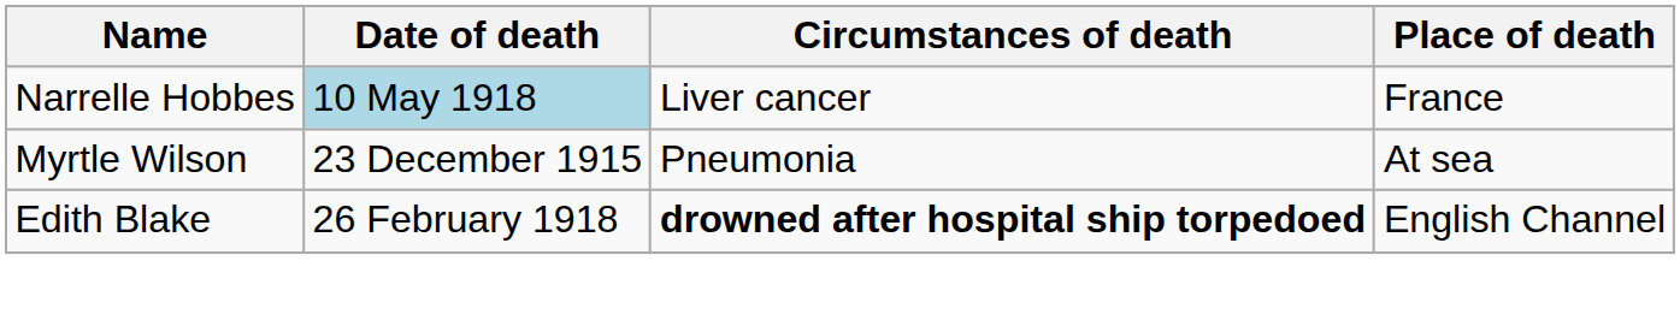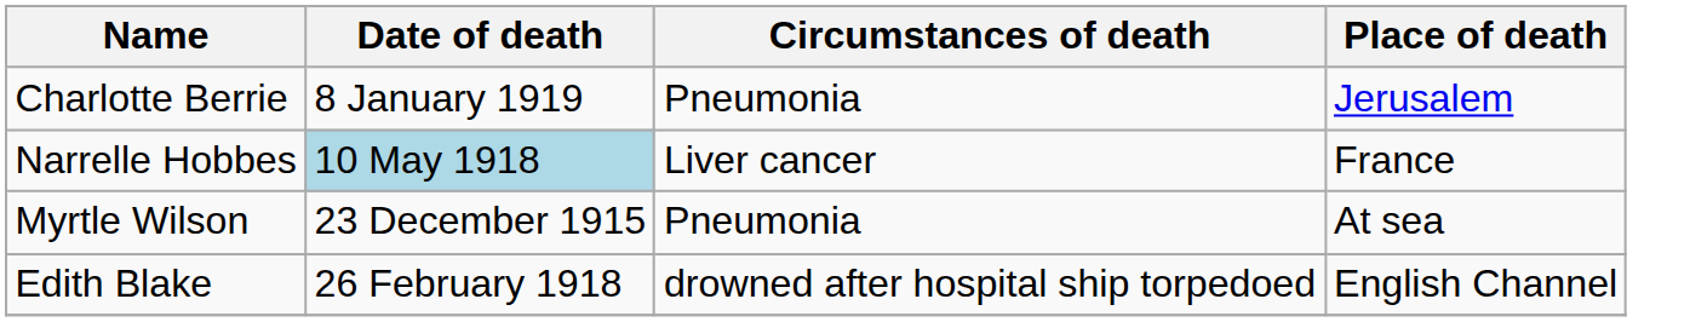+ row: Charlotte Berrie | 8 January 1919 | Pneumonia | Jerusalem
Edith Blake | Circumstances of death: bold -> normal
